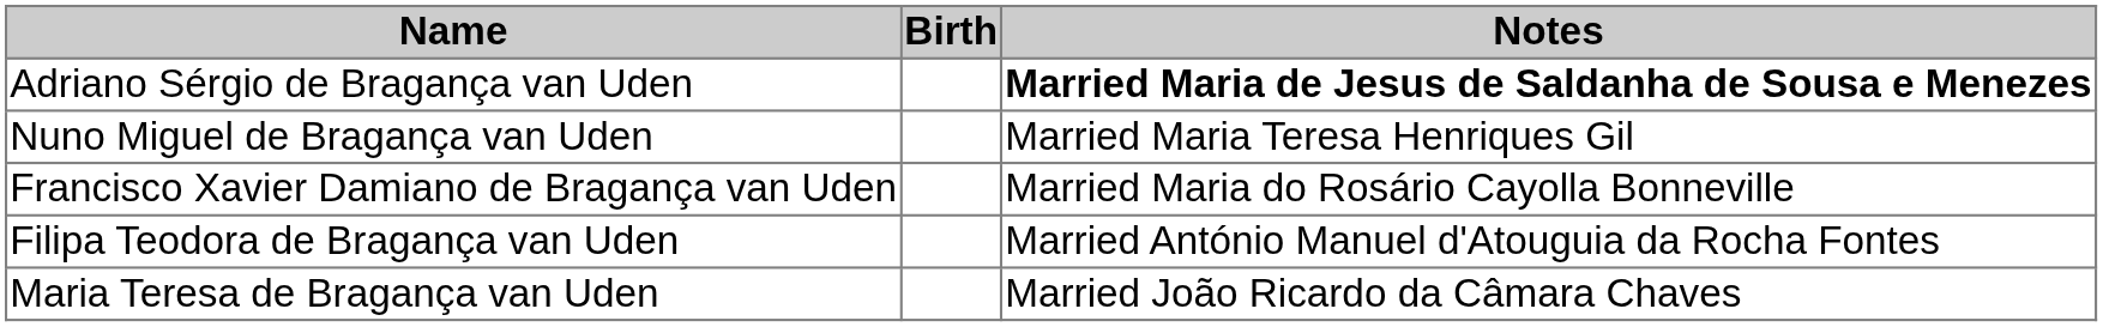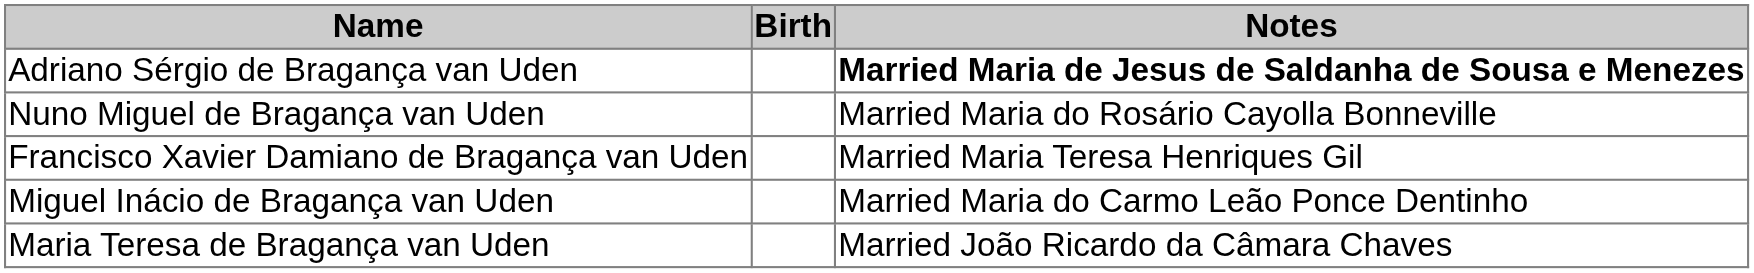Nuno Miguel de Bragança van Uden | Notes: Married Maria Teresa Henriques Gil -> Married Maria do Rosário Cayolla Bonneville
Francisco Xavier Damiano de Bragança van Uden | Notes: Married Maria do Rosário Cayolla Bonneville -> Married Maria Teresa Henriques Gil
- row: Filipa Teodora de Bragança van Uden | Married António Manuel d'Atouguia da Rocha Fontes
+ row: Miguel Inácio de Bragança van Uden | Married Maria do Carmo Leão Ponce Dentinho
